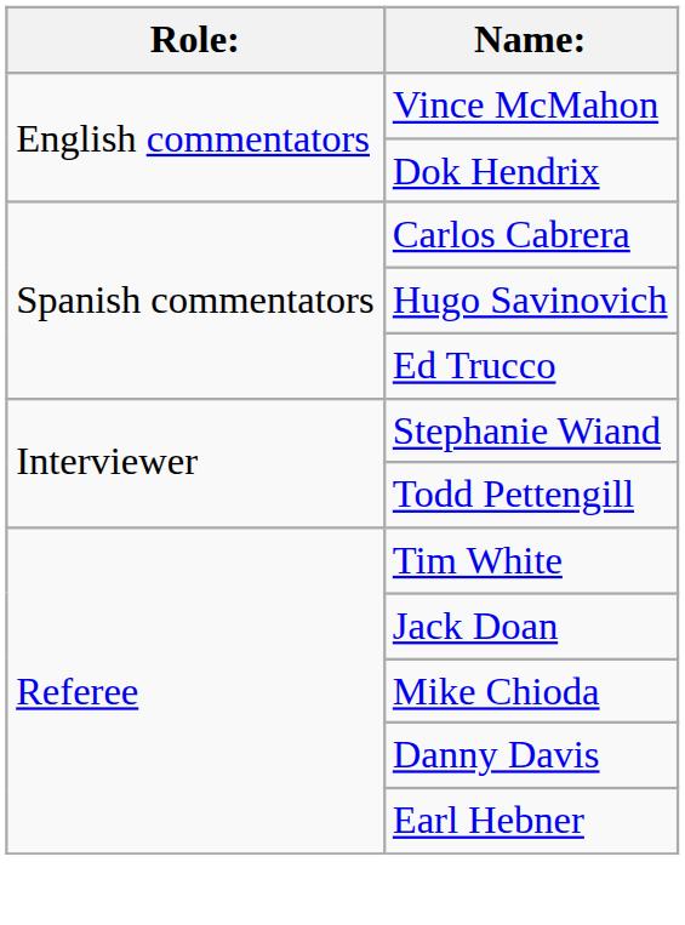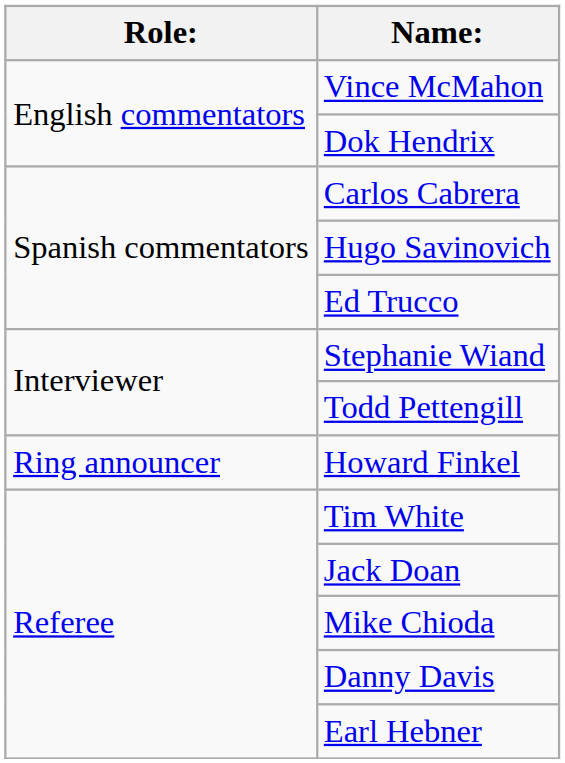+ row: Ring announcer | Howard Finkel
